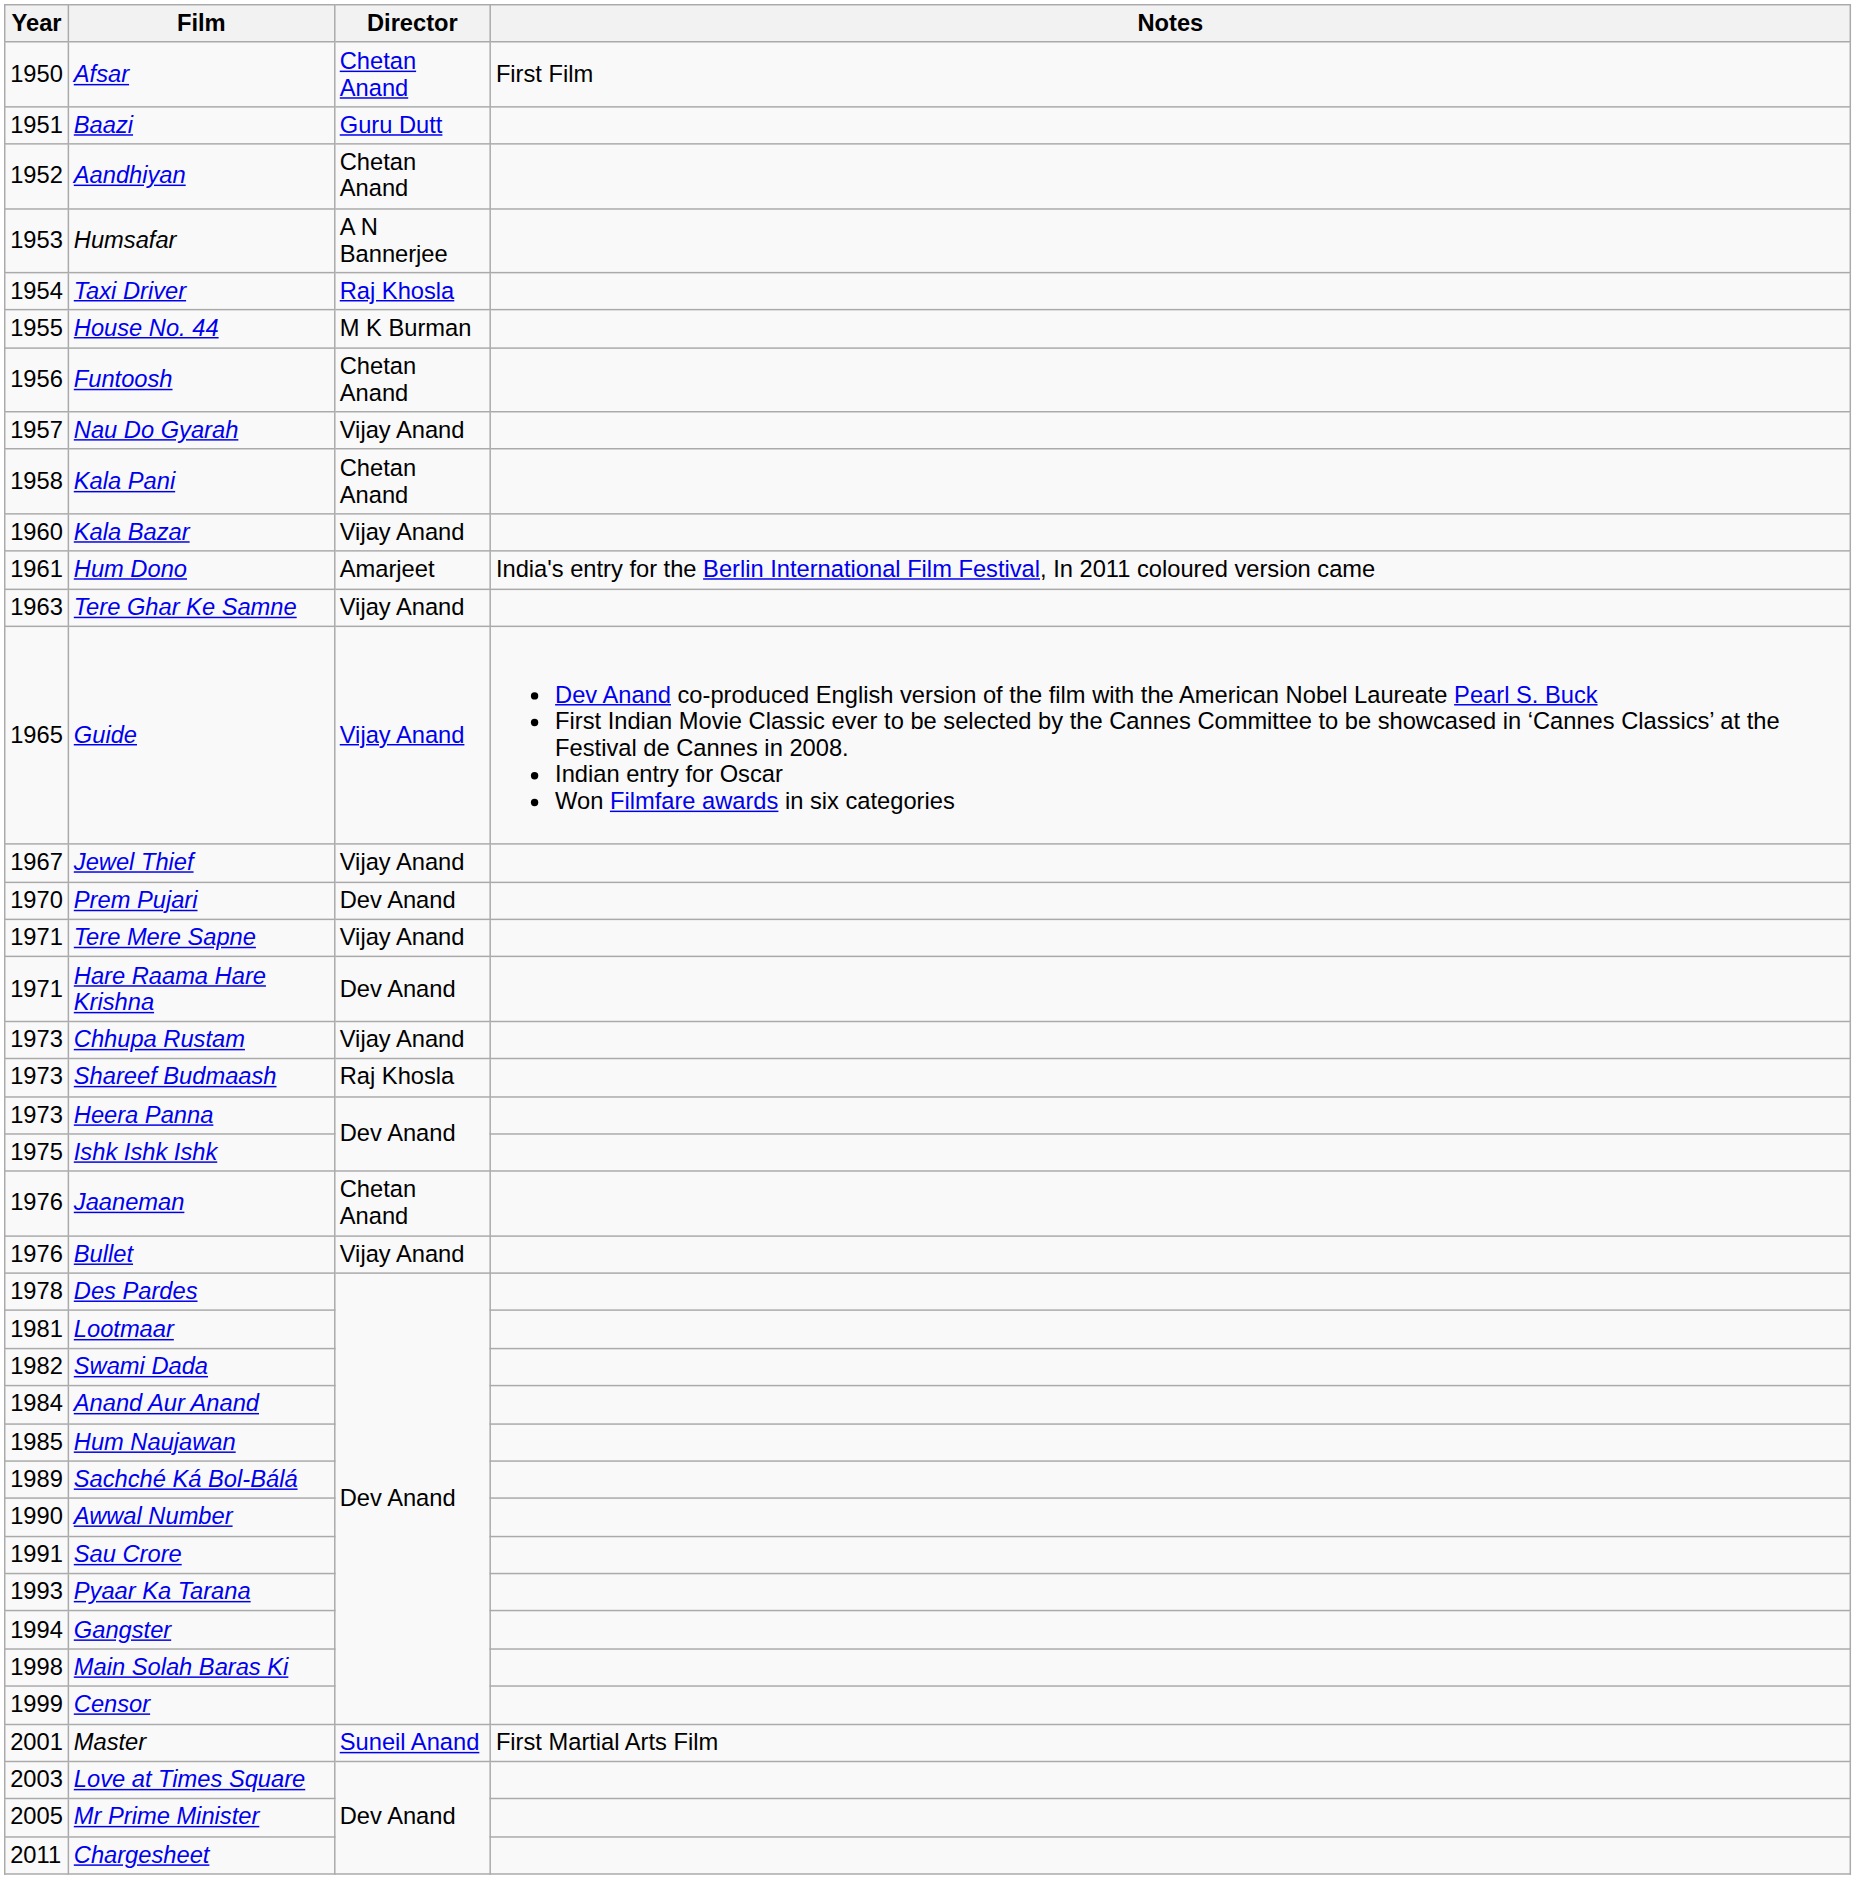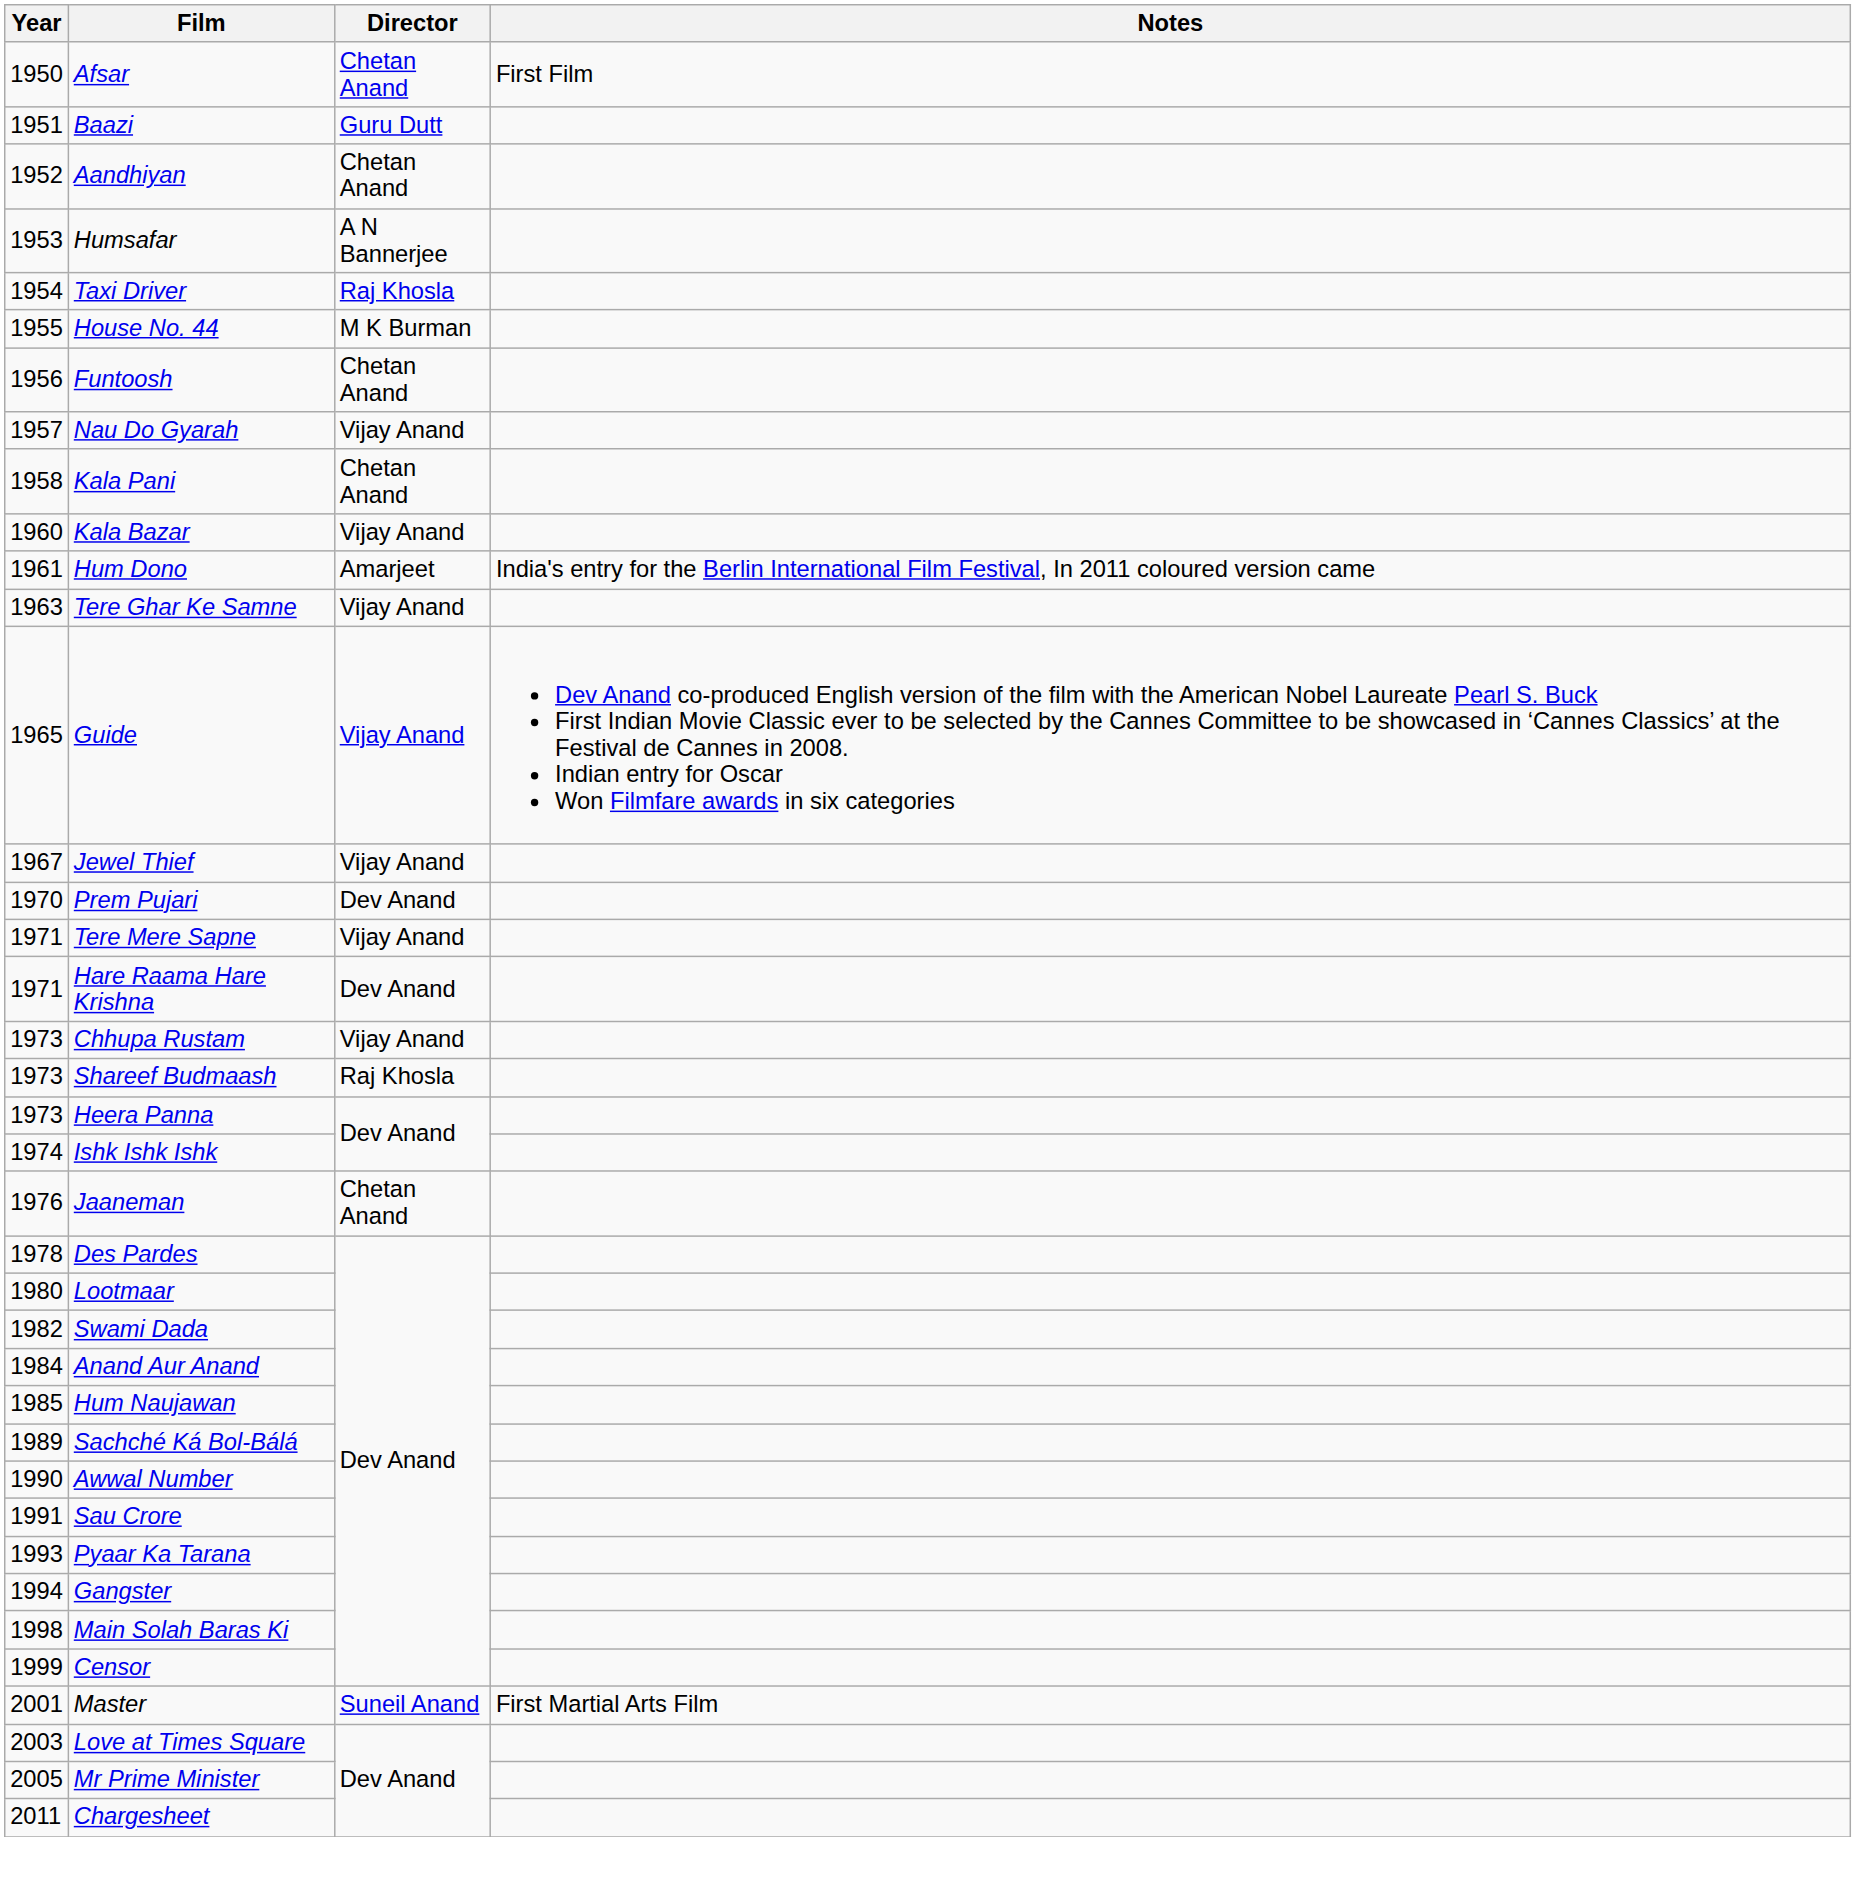Ishk Ishk Ishk | Year: 1975 -> 1974
- row: 1976 | Bullet | Vijay Anand
Lootmaar | Year: 1981 -> 1980
